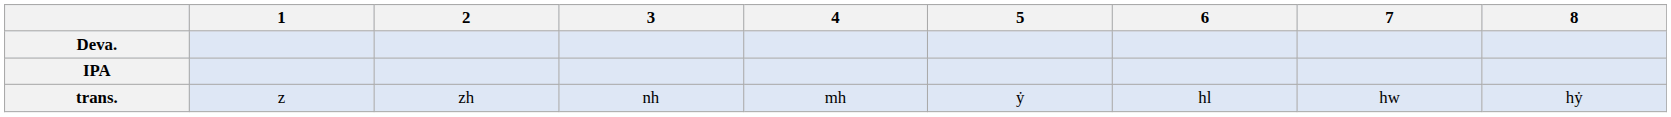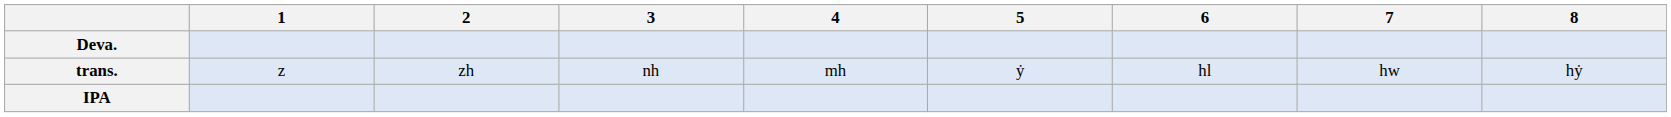rows swapped: trans. <-> IPA
